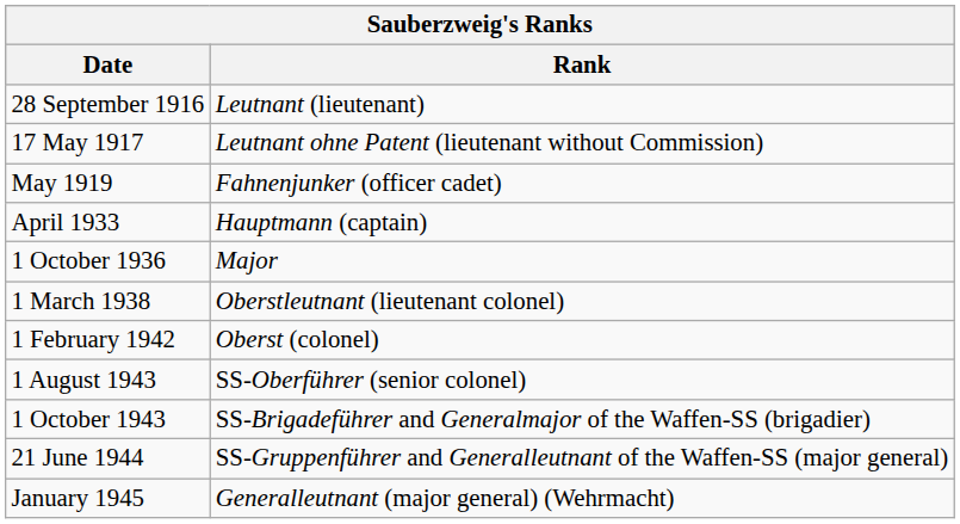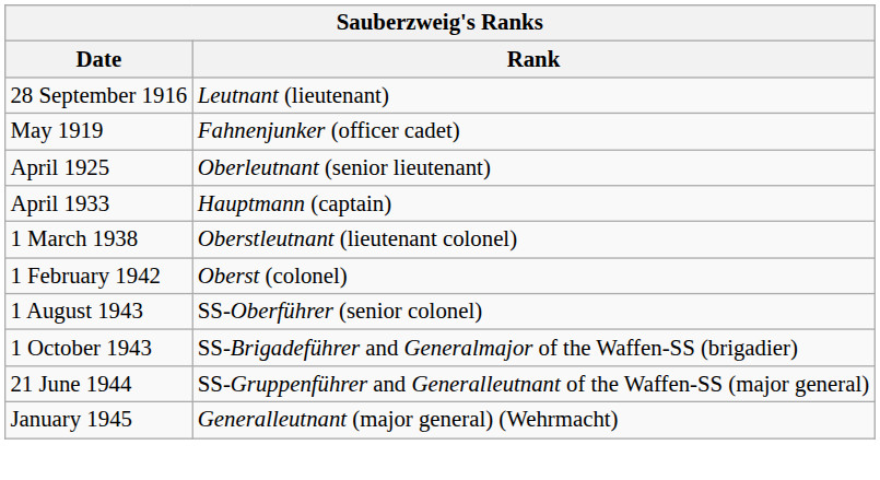- row: 17 May 1917 | Leutnant ohne Patent (lieutenant without Commission)
+ row: April 1925 | Oberleutnant (senior lieutenant)
- row: 1 October 1936 | Major
